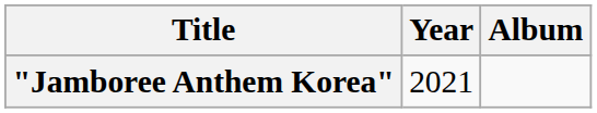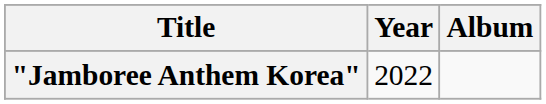"Jamboree Anthem Korea" | Year: 2021 -> 2022
